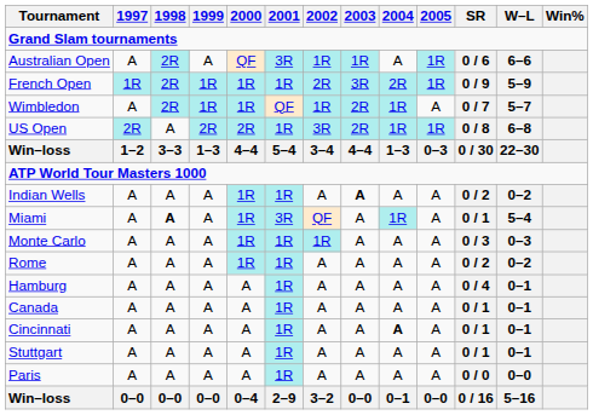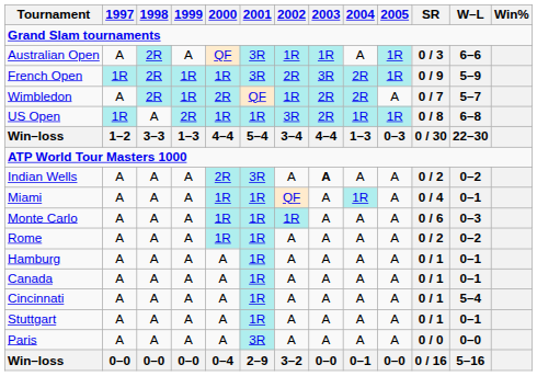Australian Open | SR: 0 / 6 -> 0 / 3
French Open | 2001: 1R -> 3R
Wimbledon | 2000: 1R -> 2R
Wimbledon | 2004: 1R -> 2R
US Open | 1997: 2R -> 1R
US Open | 2000: 2R -> 1R
Indian Wells | 2000: 1R -> 2R
Indian Wells | 2001: 1R -> 3R
Miami | 1998: bold -> normal
Miami | 2001: 3R -> 1R
Miami | SR: 0 / 1 -> 0 / 4
Miami | W–L: 5–4 -> 0–1
Monte Carlo | SR: 0 / 3 -> 0 / 6
Hamburg | SR: 0 / 4 -> 0 / 1
Cincinnati | 2004: bold -> normal
Cincinnati | W–L: 0–1 -> 5–4
Paris | 2001: 1R -> 3R
